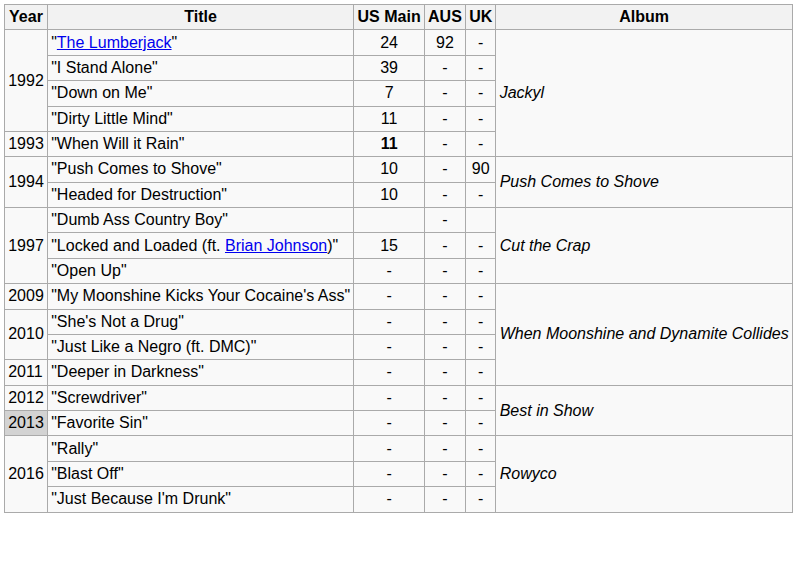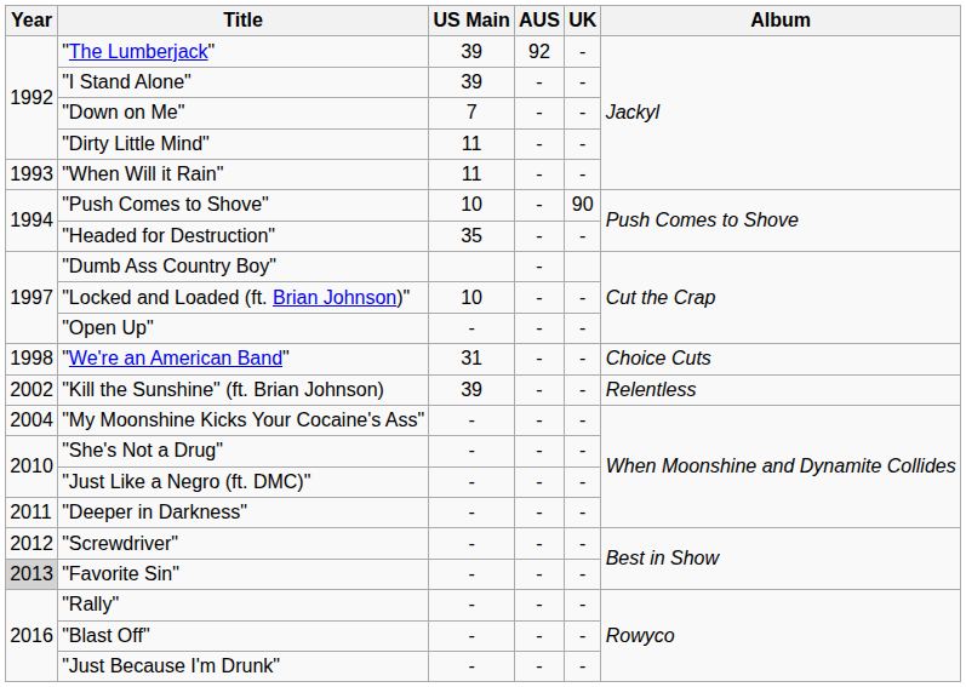"The Lumberjack" | US Main: 24 -> 39
"When Will it Rain" | US Main: bold -> normal
"Headed for Destruction" | US Main: 10 -> 35
"Locked and Loaded (ft. Brian Johnson)" | US Main: 15 -> 10
+ row: 1998 | "We're an American Band" | 31 | - | - | Choice Cuts
+ row: 2002 | "Kill the Sunshine" (ft. Brian Johnson) | 39 | - | - | Relentless
"My Moonshine Kicks Your Cocaine's Ass" | Year: 2009 -> 2004
